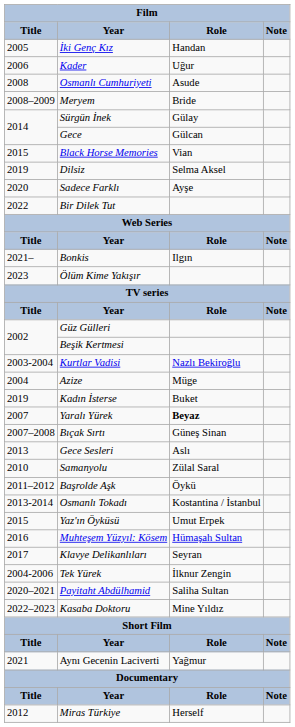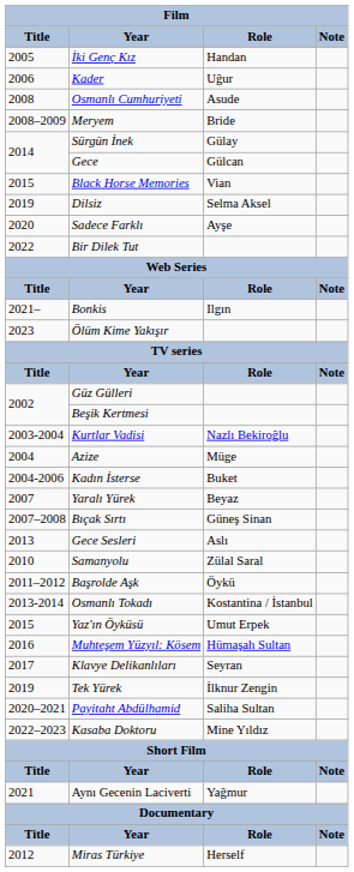Kadın İsterse | Title: 2019 -> 2004-2006
Yaralı Yürek | Role: bold -> normal
Tek Yürek | Title: 2004-2006 -> 2019
